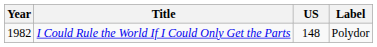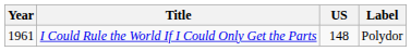I Could Rule the World If I Could Only Get the Parts | Year: 1982 -> 1961
